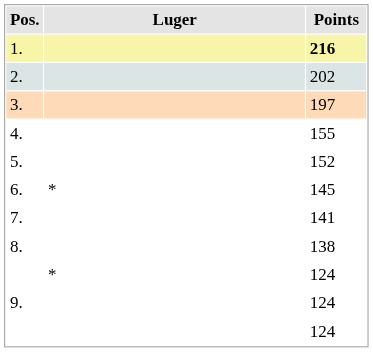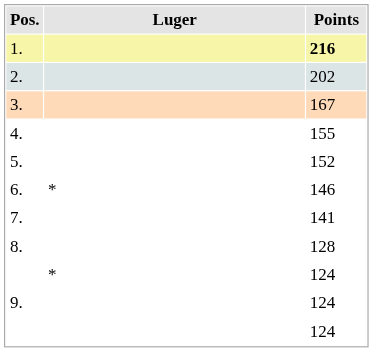3. | Points: 197 -> 167
6. | Points: 145 -> 146
8. | Points: 138 -> 128
